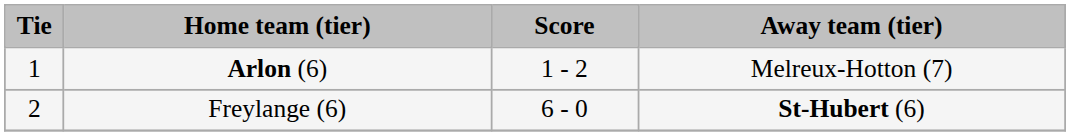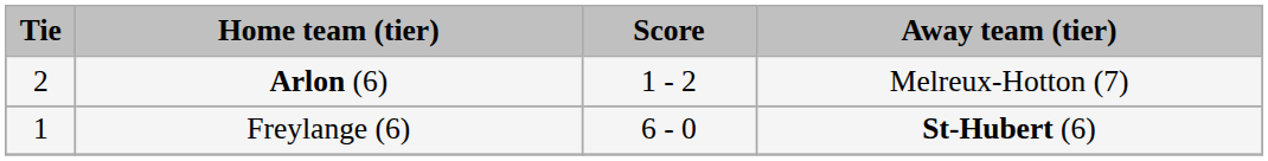Arlon (6) | Tie: 1 -> 2
Freylange (6) | Tie: 2 -> 1
